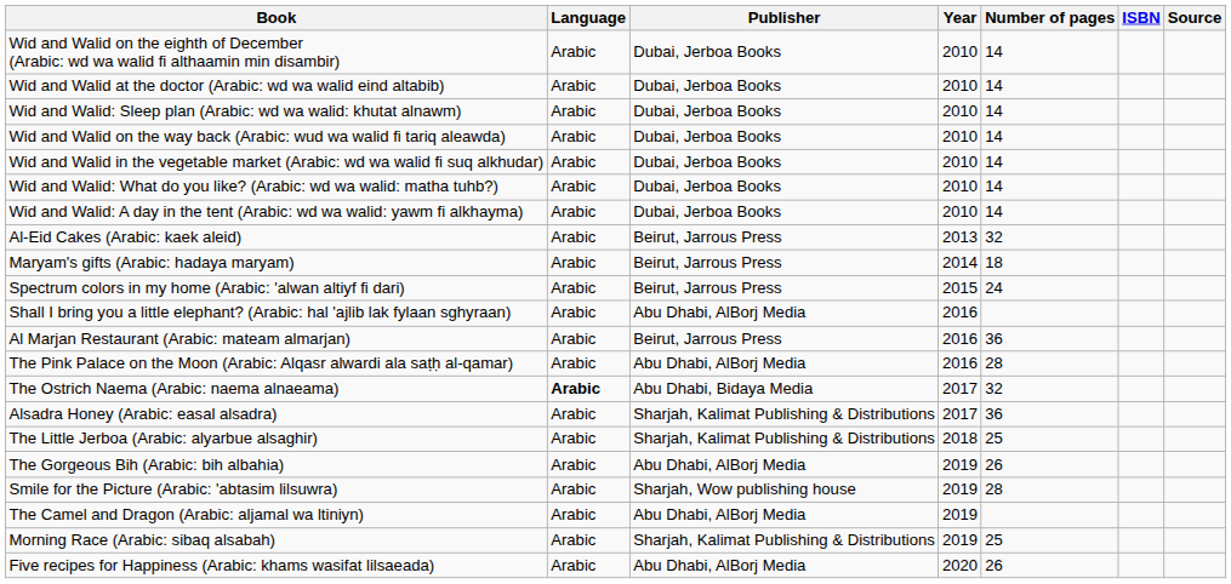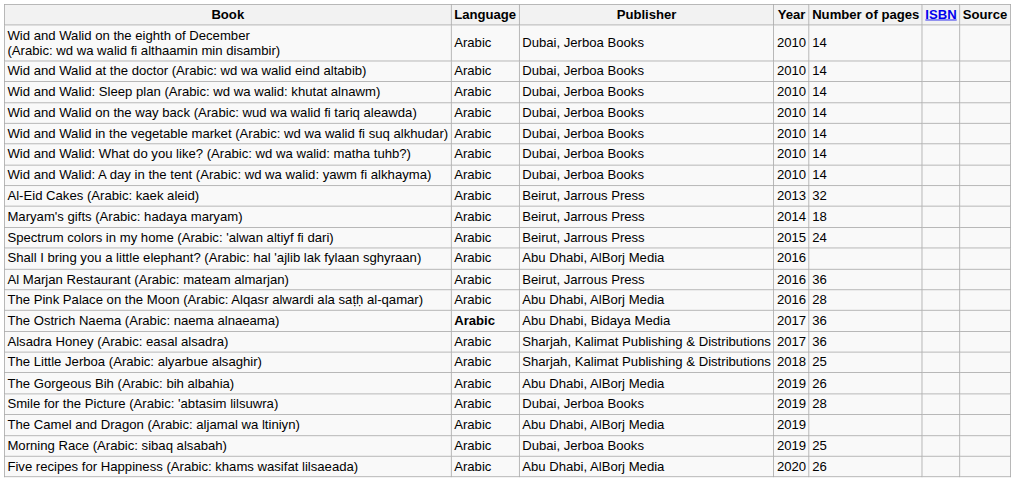The Ostrich Naema (Arabic: naema alnaeama) | Number of pages: 32 -> 36
Smile for the Picture (Arabic: 'abtasim lilsuwra) | Publisher: Sharjah, Wow publishing house -> Dubai, Jerboa Books
Morning Race (Arabic: sibaq alsabah) | Publisher: Sharjah, Kalimat Publishing & Distributions -> Dubai, Jerboa Books
